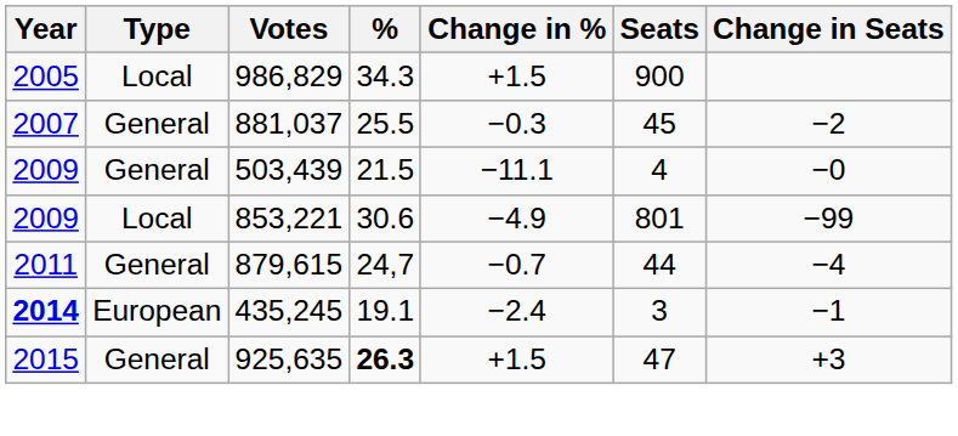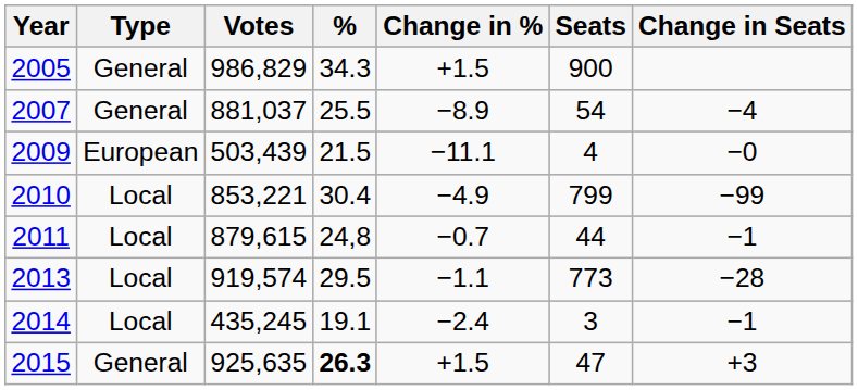986,829 | Type: Local -> General
881,037 | Change in %: −0.3 -> −8.9
881,037 | Seats: 45 -> 54
881,037 | Change in Seats: −2 -> −4
503,439 | Type: General -> European
853,221 | Year: 2009 -> 2010
853,221 | %: 30.6 -> 30.4
853,221 | Seats: 801 -> 799
879,615 | Type: General -> Local
879,615 | %: 24,7 -> 24,8
879,615 | Change in Seats: −4 -> −1
+ row: 2013 | Local | 919,574 | 29.5 | −1.1 | 773 | −28
435,245 | Year: bold -> normal
435,245 | Type: European -> Local
